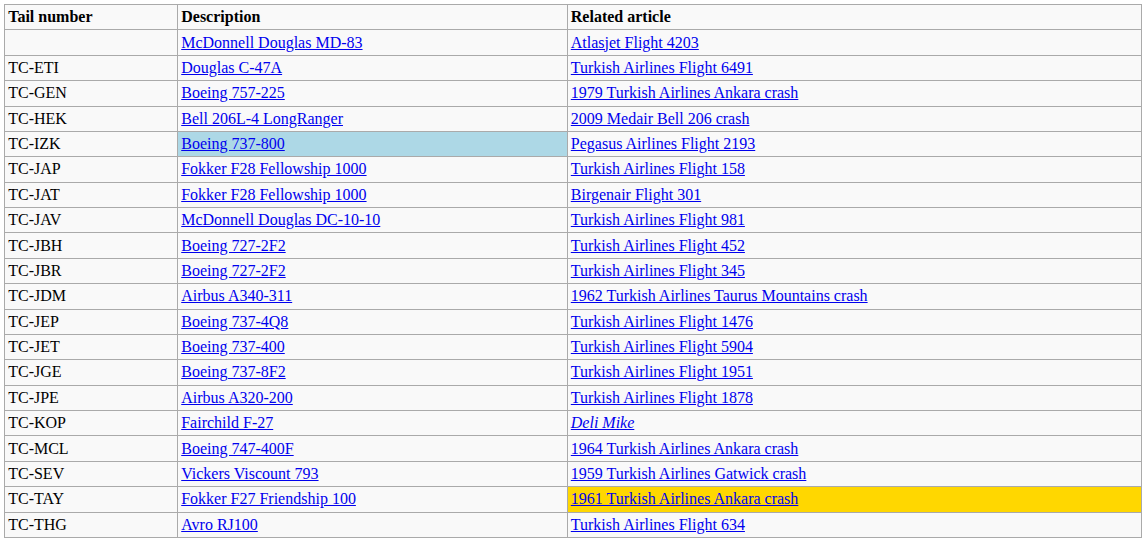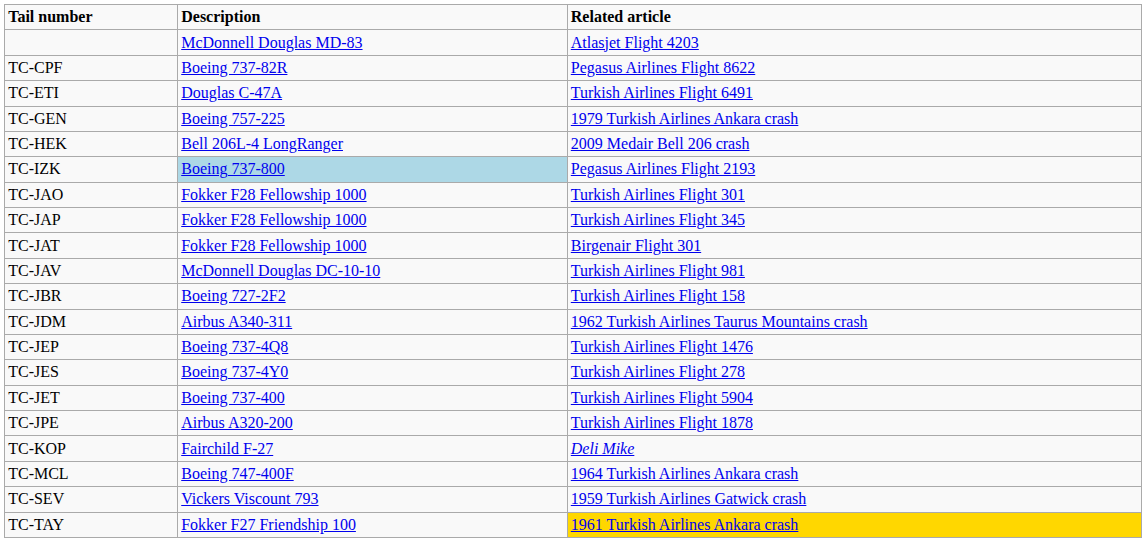+ row: TC-CPF | Boeing 737-82R | Pegasus Airlines Flight 8622
+ row: TC-JAO | Fokker F28 Fellowship 1000 | Turkish Airlines Flight 301
TC-JAP | Related article: Turkish Airlines Flight 158 -> Turkish Airlines Flight 345
- row: TC-JBH | Boeing 727-2F2 | Turkish Airlines Flight 452
TC-JBR | Related article: Turkish Airlines Flight 345 -> Turkish Airlines Flight 158
+ row: TC-JES | Boeing 737-4Y0 | Turkish Airlines Flight 278
- row: TC-JGE | Boeing 737-8F2 | Turkish Airlines Flight 1951
- row: TC-THG | Avro RJ100 | Turkish Airlines Flight 634
